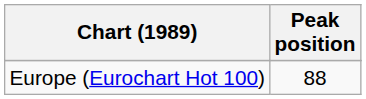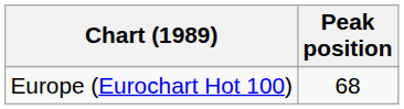Europe (Eurochart Hot 100) | Peak position: 88 -> 68
